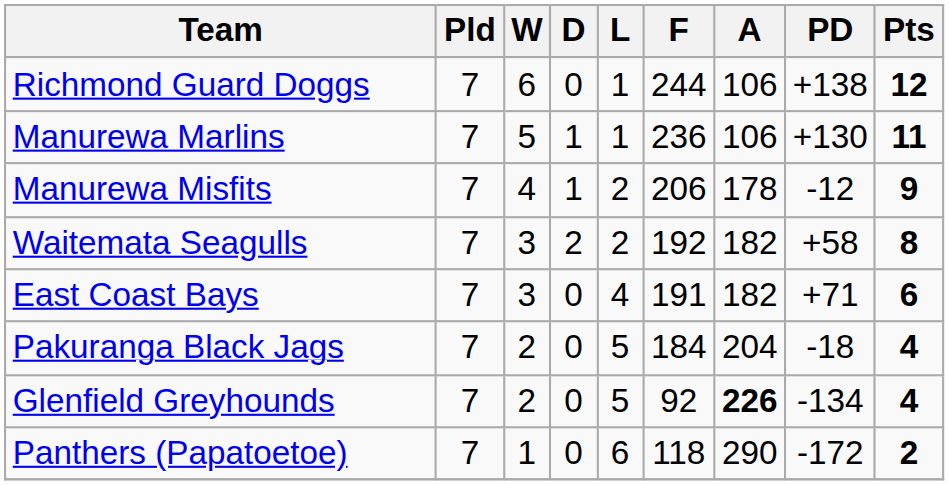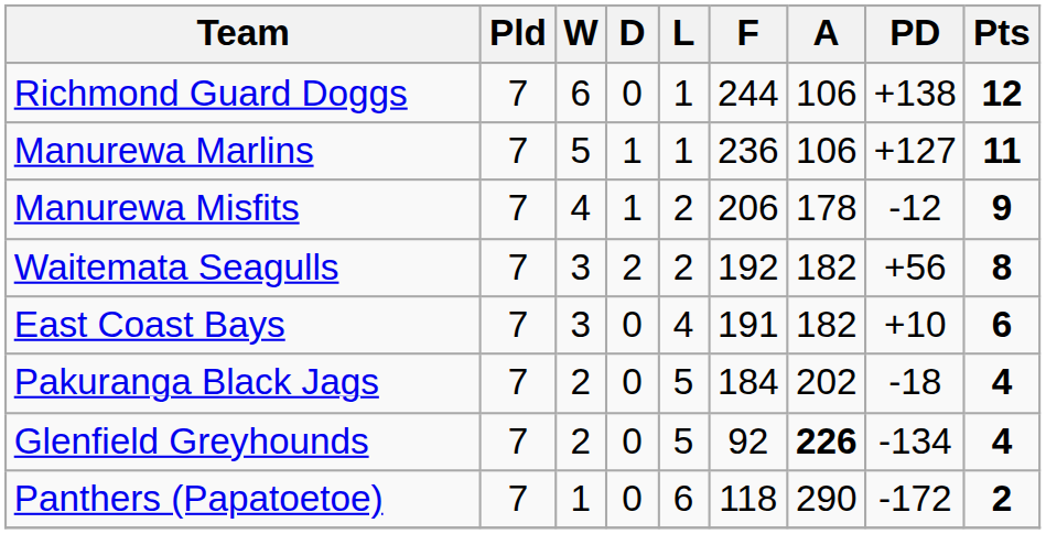Manurewa Marlins | PD: +130 -> +127
Waitemata Seagulls | PD: +58 -> +56
East Coast Bays | PD: +71 -> +10
Pakuranga Black Jags | A: 204 -> 202
